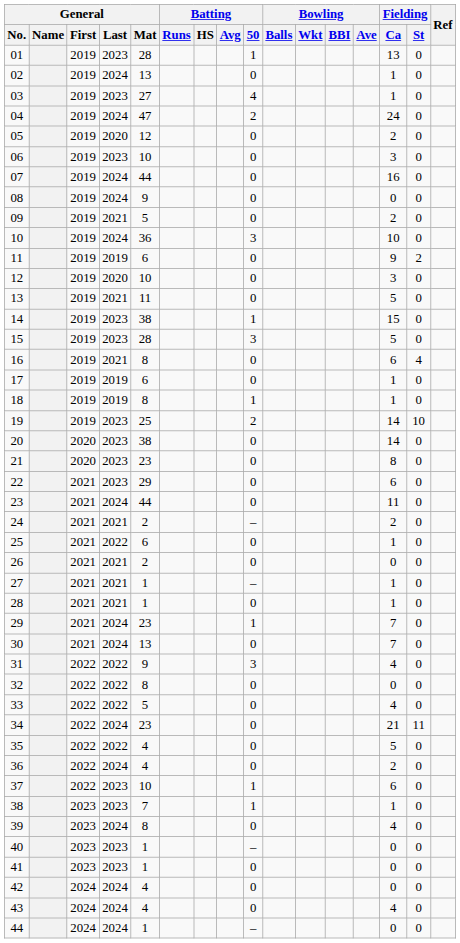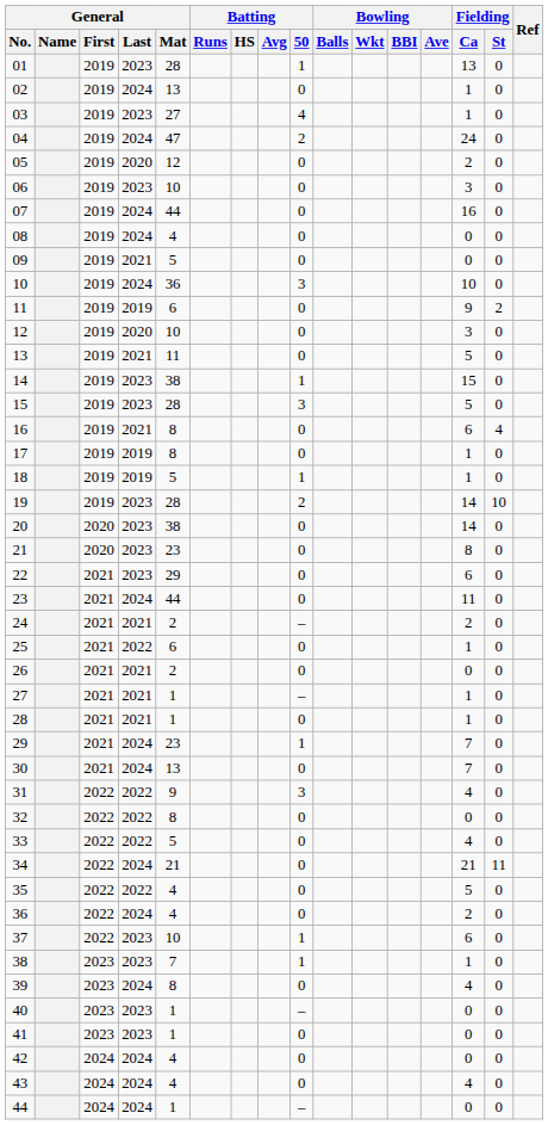08 | General / Mat: 9 -> 4
09 | Fielding / Ca: 2 -> 0
17 | General / Mat: 6 -> 8
18 | General / Mat: 8 -> 5
19 | General / Mat: 25 -> 28
34 | General / Mat: 23 -> 21
